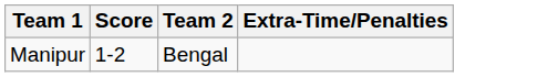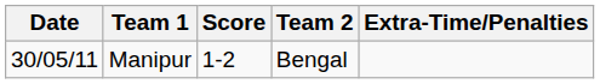+ column: Date | 30/05/11
